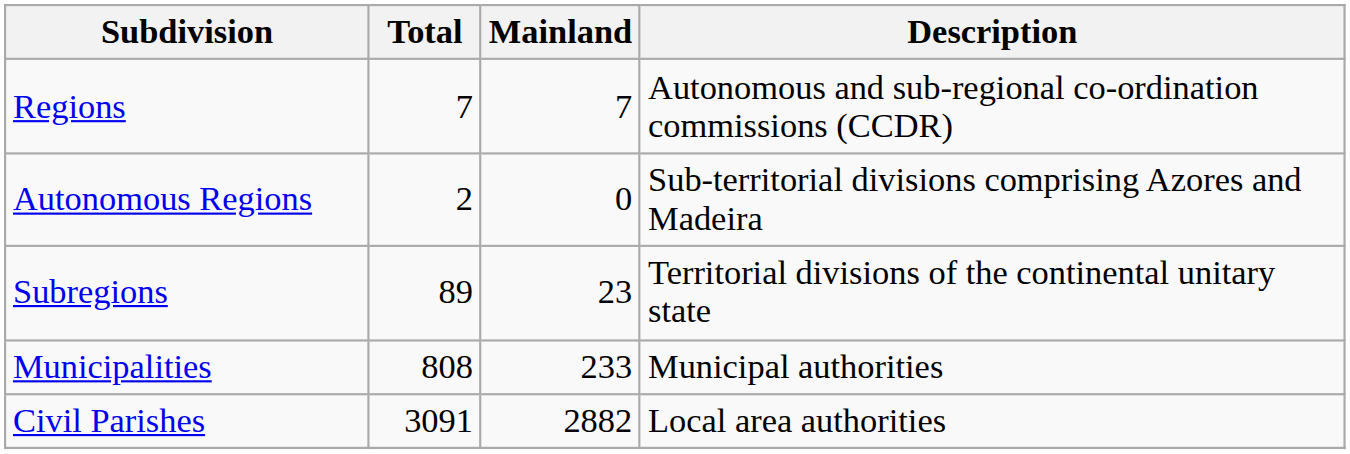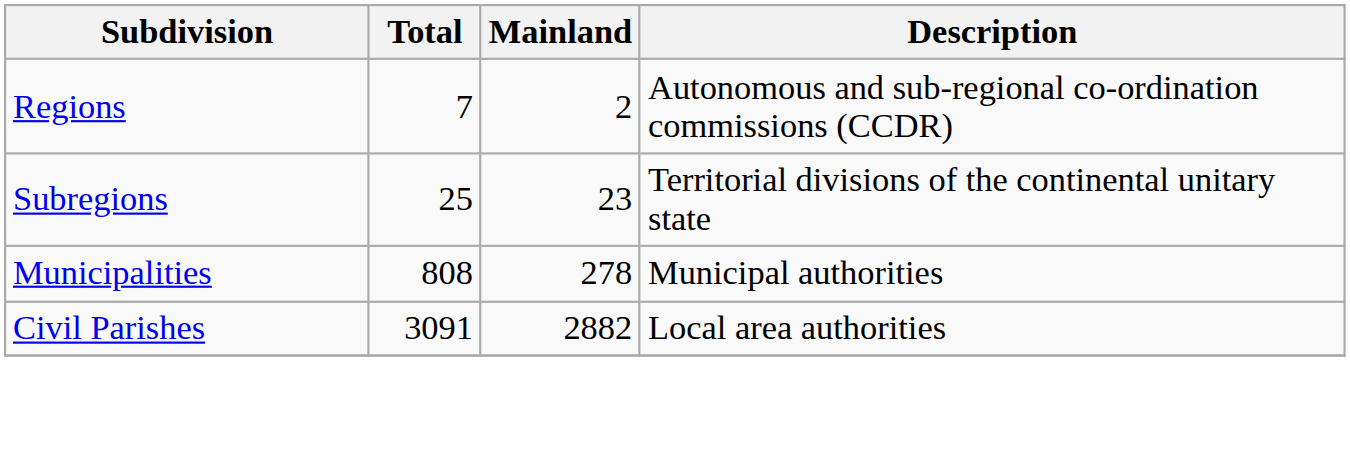Regions | Mainland: 7 -> 2
- row: Autonomous Regions | 2 | 0 | Sub-territorial divisions comprising Azores and Madeira
Subregions | Total: 89 -> 25
Municipalities | Mainland: 233 -> 278
